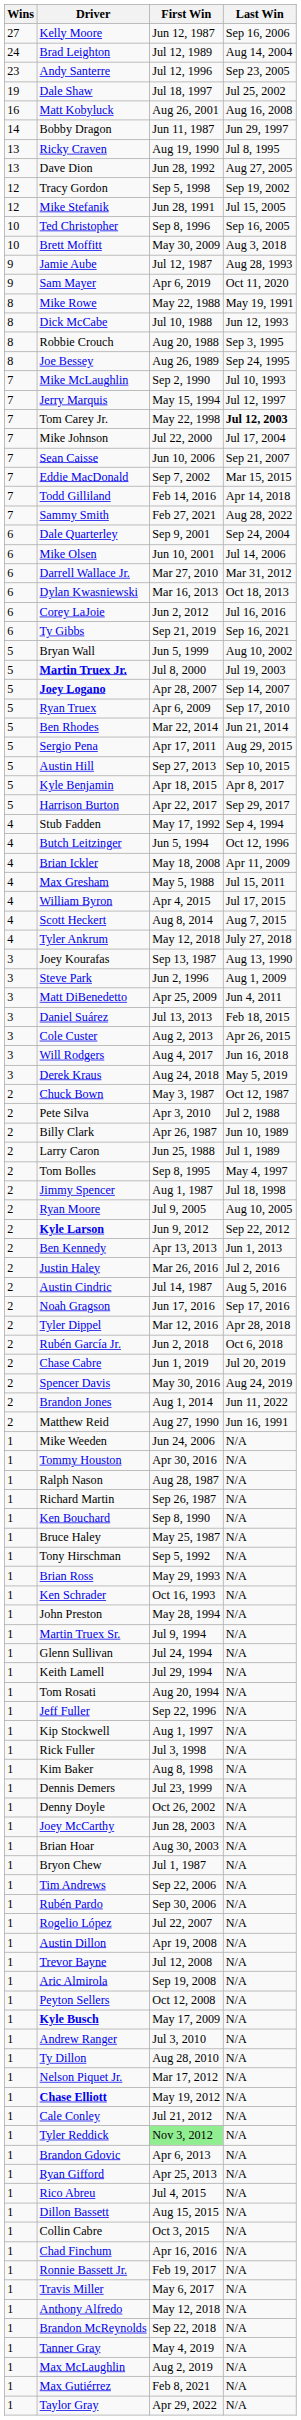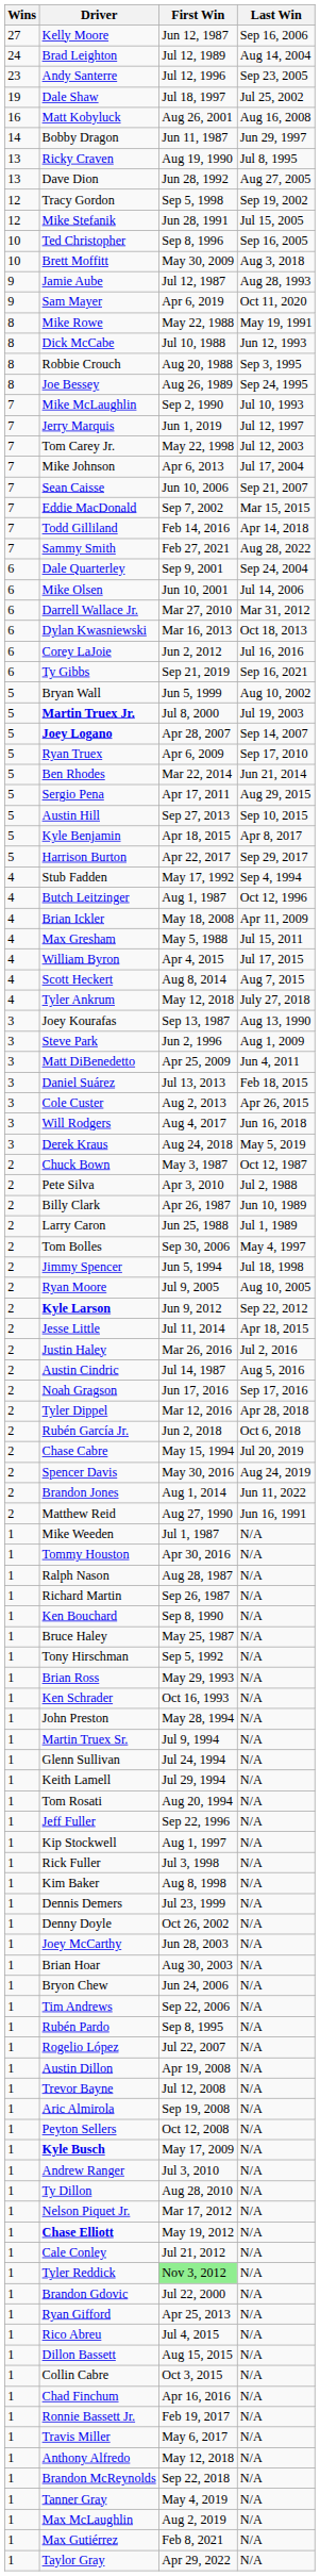Jerry Marquis | First Win: May 15, 1994 -> Jun 1, 2019
Tom Carey Jr. | Last Win: bold -> normal
Mike Johnson | First Win: Jul 22, 2000 -> Apr 6, 2013
Butch Leitzinger | First Win: Jun 5, 1994 -> Aug 1, 1987
Tom Bolles | First Win: Sep 8, 1995 -> Sep 30, 2006
Jimmy Spencer | First Win: Aug 1, 1987 -> Jun 5, 1994
- row: 2 | Ben Kennedy | Apr 13, 2013 | Jun 1, 2013
+ row: 2 | Jesse Little | Jul 11, 2014 | Apr 18, 2015
Chase Cabre | First Win: Jun 1, 2019 -> May 15, 1994
Mike Weeden | First Win: Jun 24, 2006 -> Jul 1, 1987
Bryon Chew | First Win: Jul 1, 1987 -> Jun 24, 2006
Rubén Pardo | First Win: Sep 30, 2006 -> Sep 8, 1995
Brandon Gdovic | First Win: Apr 6, 2013 -> Jul 22, 2000
